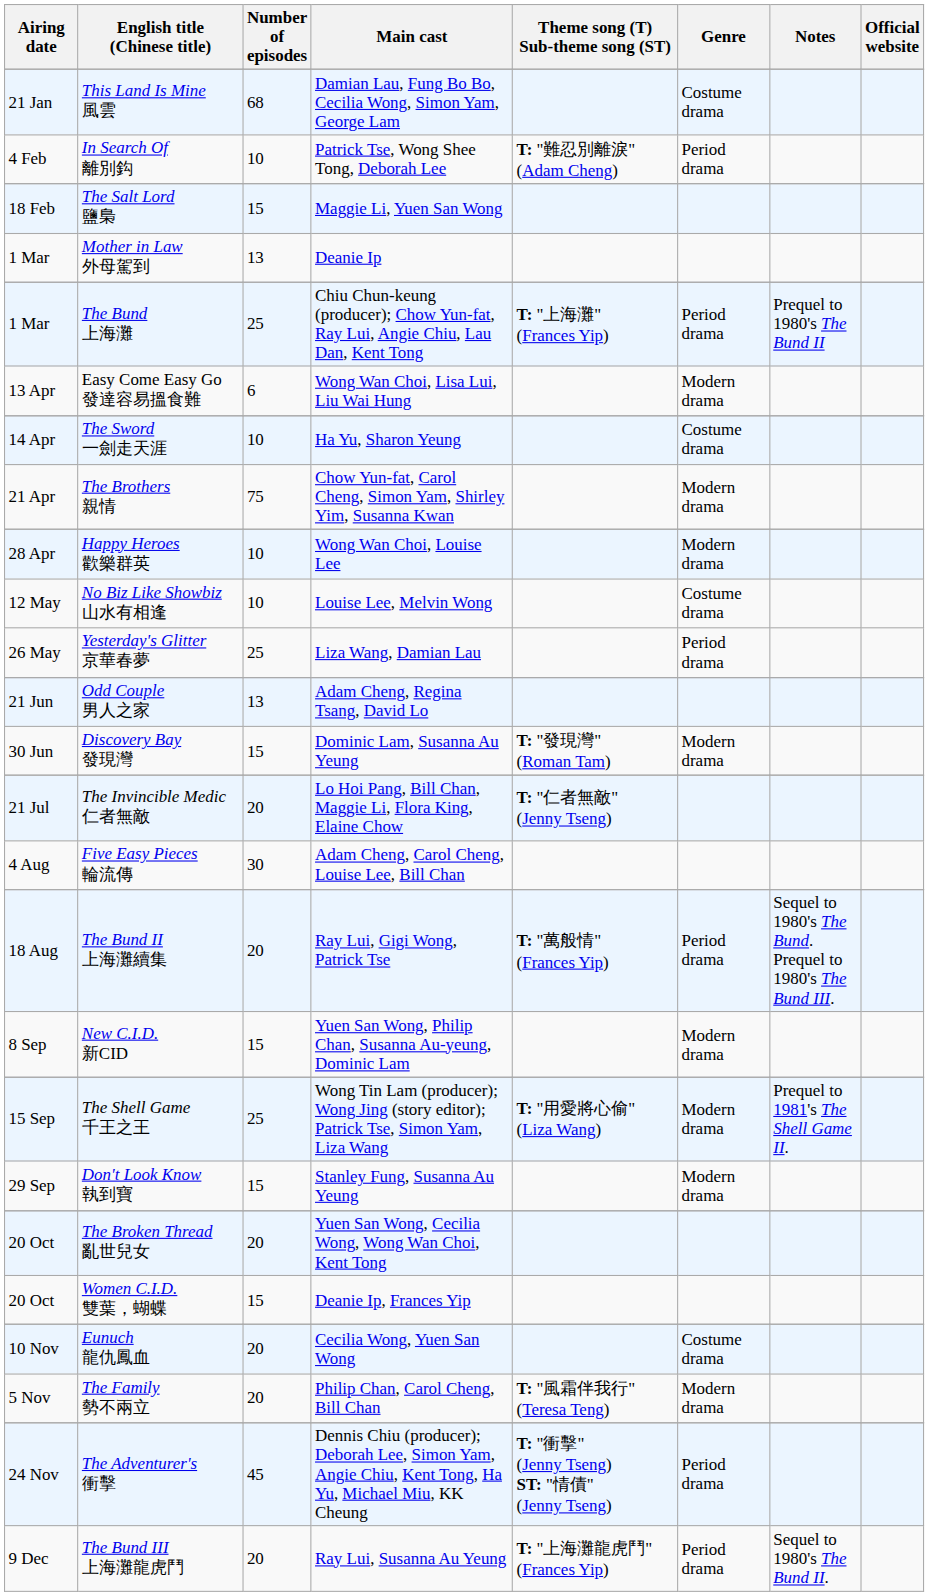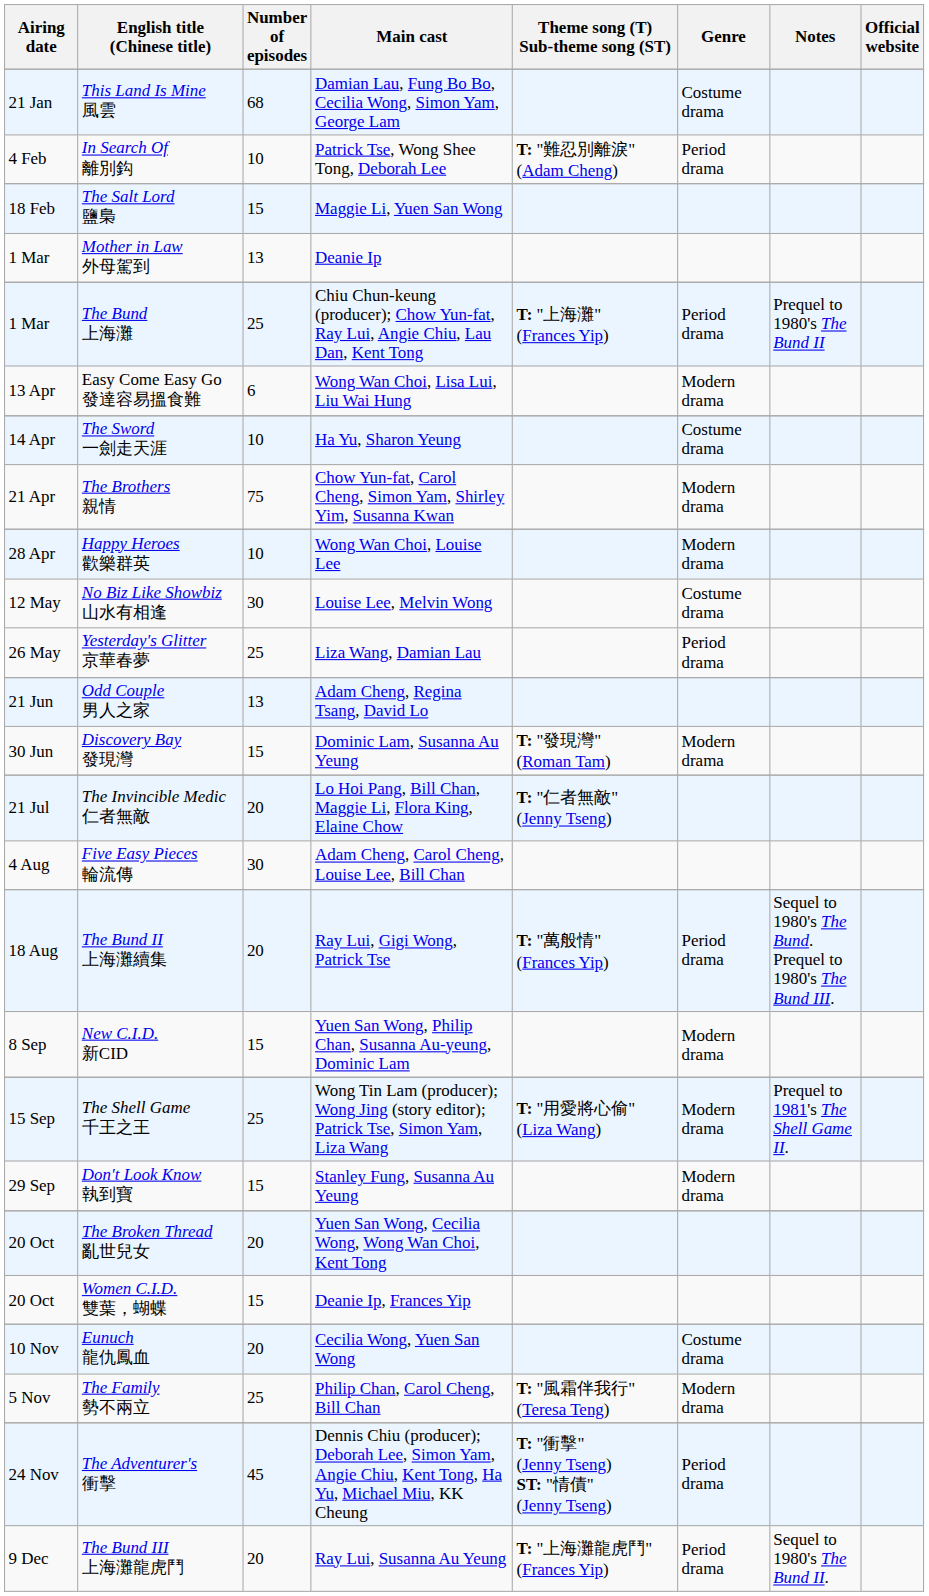No Biz Like Showbiz 山水有相逢 | Number of episodes: 10 -> 30
The Family 勢不兩立 | Number of episodes: 20 -> 25
